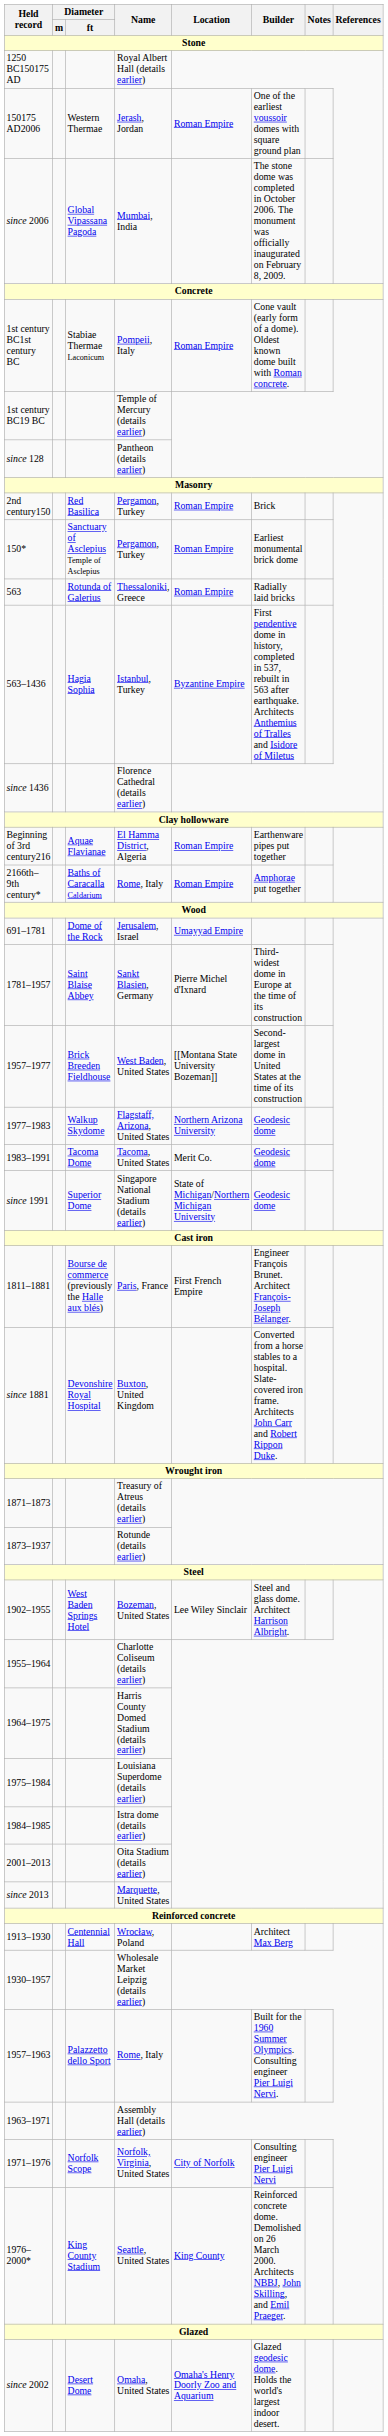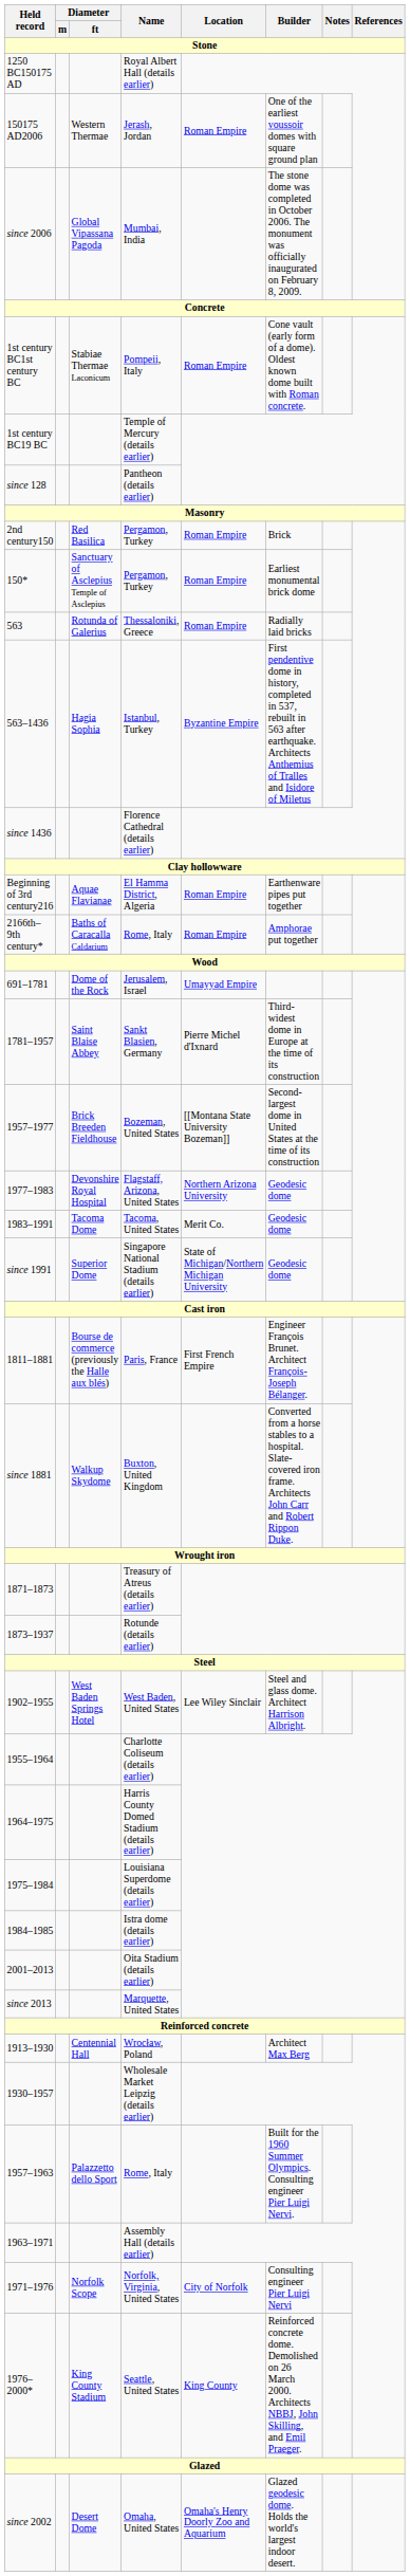1957–1977 | Name: West Baden, United States -> Bozeman, United States
1977–1983 | Diameter / ft: Walkup Skydome -> Devonshire Royal Hospital
since 1881 | Diameter / ft: Devonshire Royal Hospital -> Walkup Skydome
1902–1955 | Name: Bozeman, United States -> West Baden, United States
